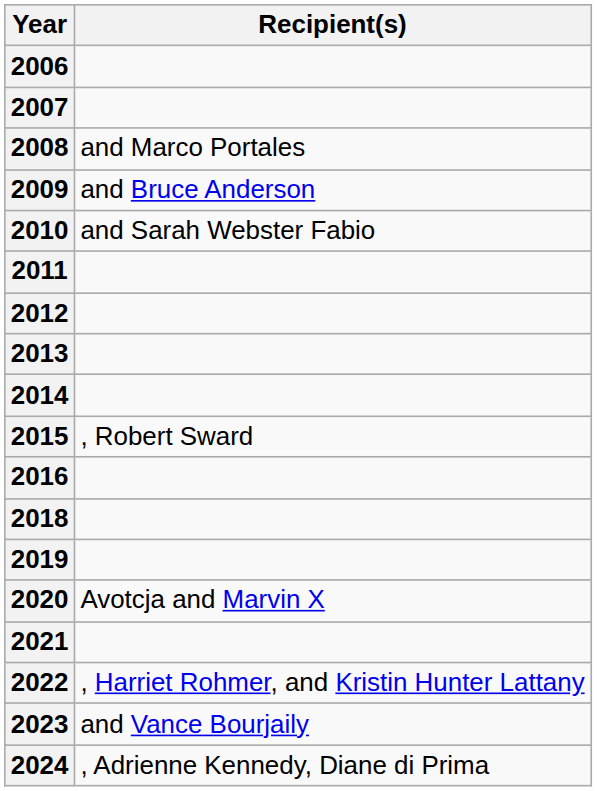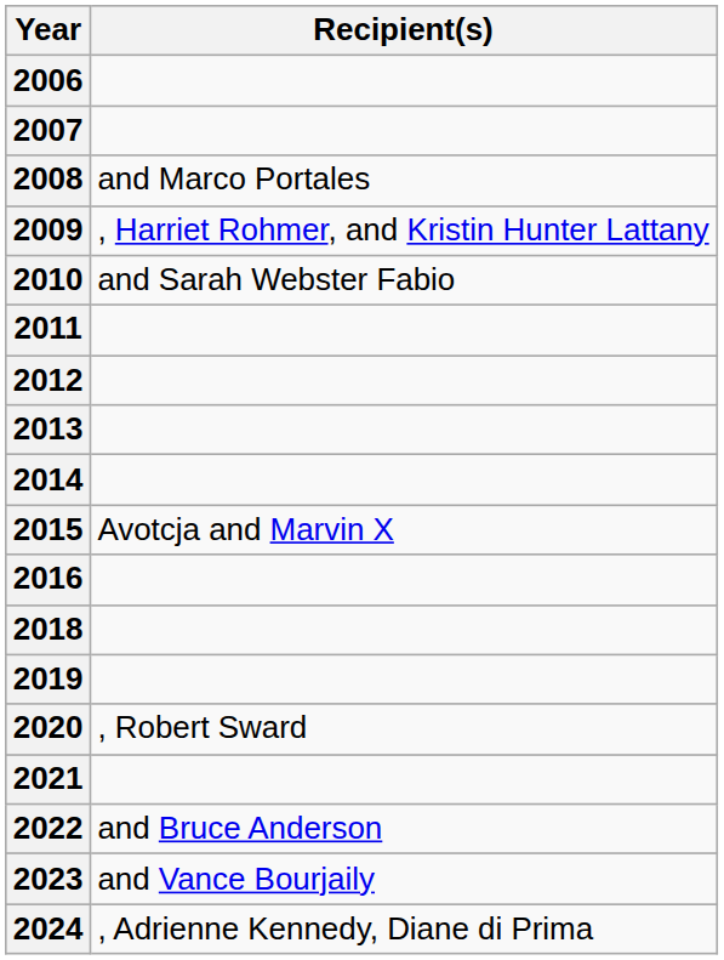2009 | Recipient(s): and Bruce Anderson -> , Harriet Rohmer, and Kristin Hunter Lattany
2015 | Recipient(s): , Robert Sward -> Avotcja and Marvin X
2020 | Recipient(s): Avotcja and Marvin X -> , Robert Sward
2022 | Recipient(s): , Harriet Rohmer, and Kristin Hunter Lattany -> and Bruce Anderson
